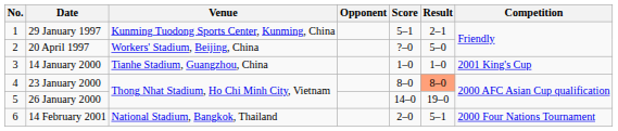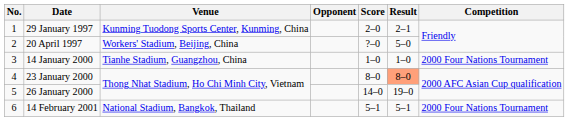29 January 1997 | Score: 5–1 -> 2–0
14 January 2000 | Competition: 2001 King's Cup -> 2000 Four Nations Tournament
14 February 2001 | Score: 2–0 -> 5–1
